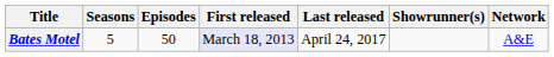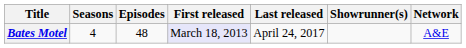Bates Motel | Seasons: 5 -> 4
Bates Motel | Episodes: 50 -> 48
